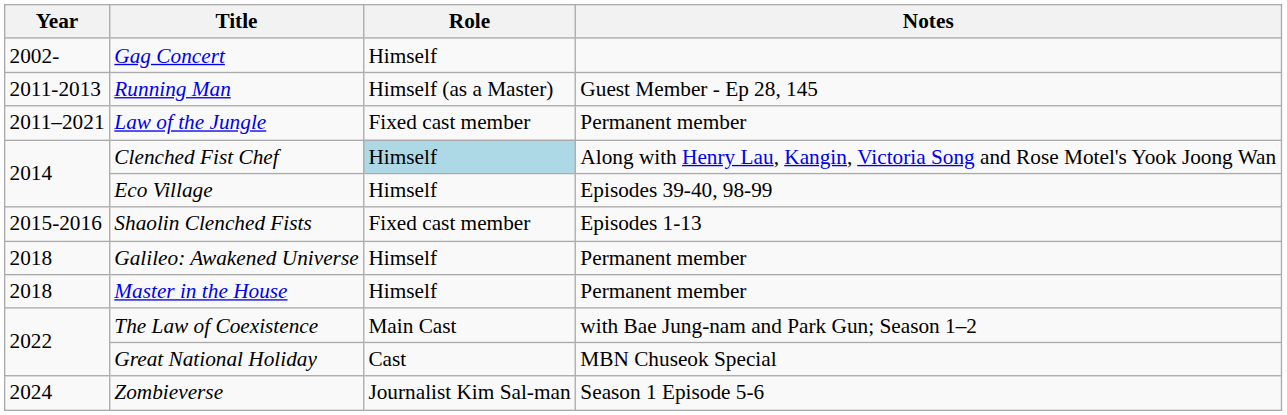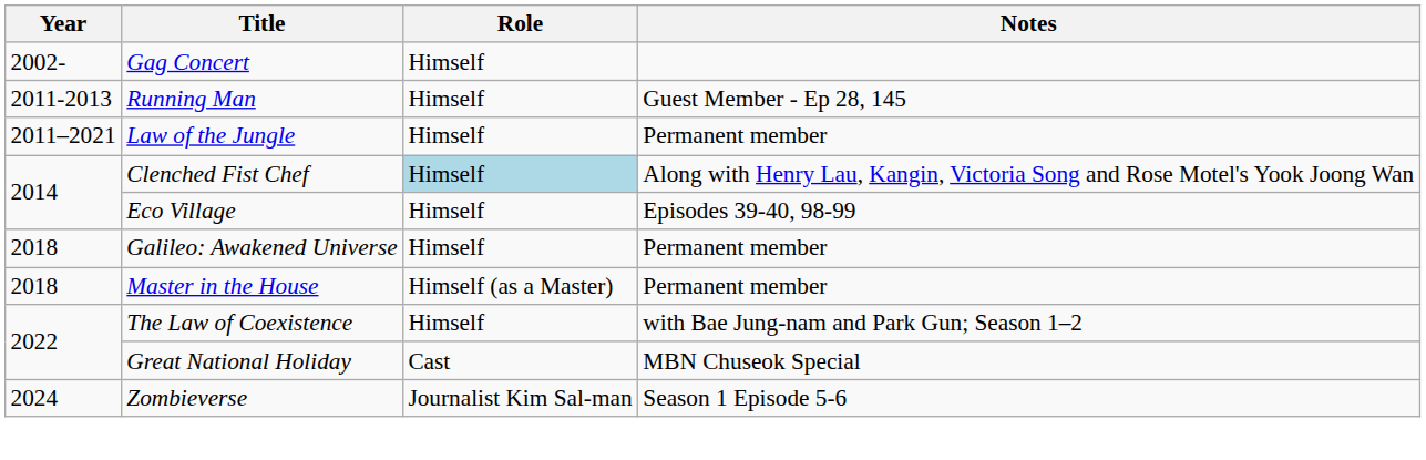Running Man | Role: Himself (as a Master) -> Himself
Law of the Jungle | Role: Fixed cast member -> Himself
- row: 2015-2016 | Shaolin Clenched Fists | Fixed cast member | Episodes 1-13
Master in the House | Role: Himself -> Himself (as a Master)
The Law of Coexistence | Role: Main Cast -> Himself
